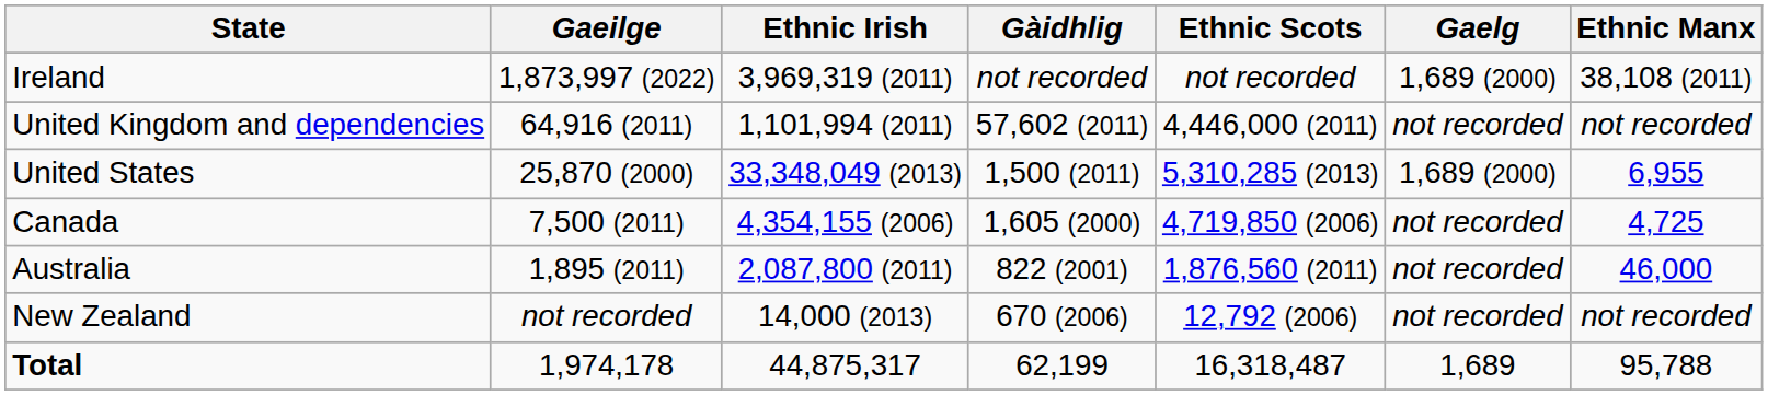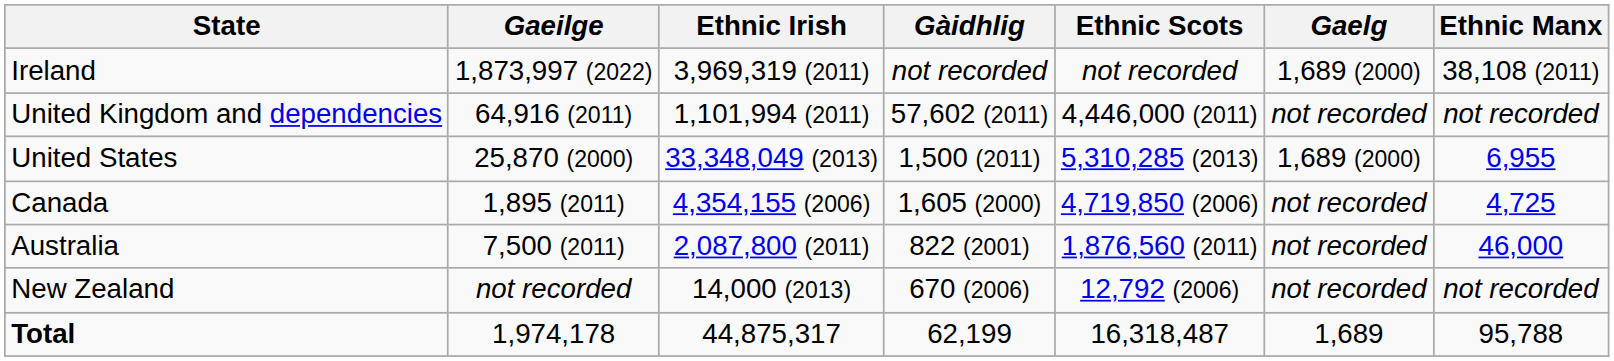Canada | Gaeilge: 7,500 (2011) -> 1,895 (2011)
Australia | Gaeilge: 1,895 (2011) -> 7,500 (2011)
